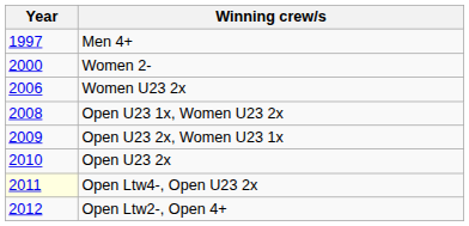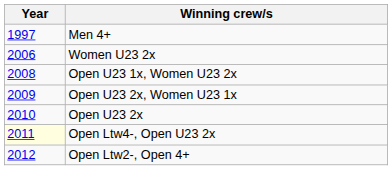- row: 2000 | Women 2-
